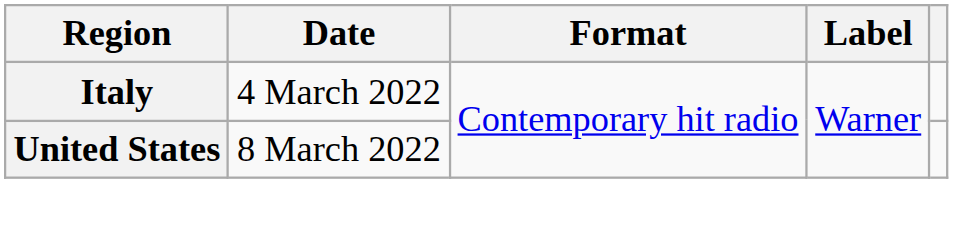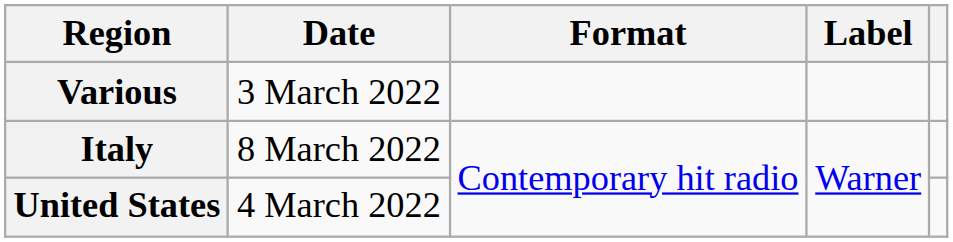+ row: Various | 3 March 2022
Italy | Date: 4 March 2022 -> 8 March 2022
United States | Date: 8 March 2022 -> 4 March 2022
